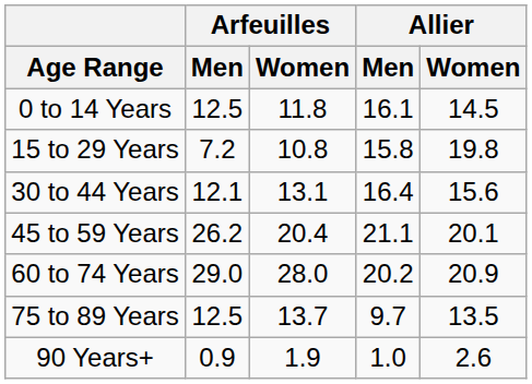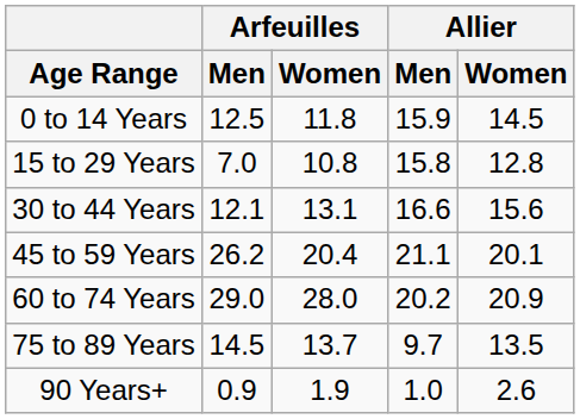0 to 14 Years | Allier / Men: 16.1 -> 15.9
15 to 29 Years | Arfeuilles / Men: 7.2 -> 7.0
15 to 29 Years | Allier / Women: 19.8 -> 12.8
30 to 44 Years | Allier / Men: 16.4 -> 16.6
75 to 89 Years | Arfeuilles / Men: 12.5 -> 14.5
